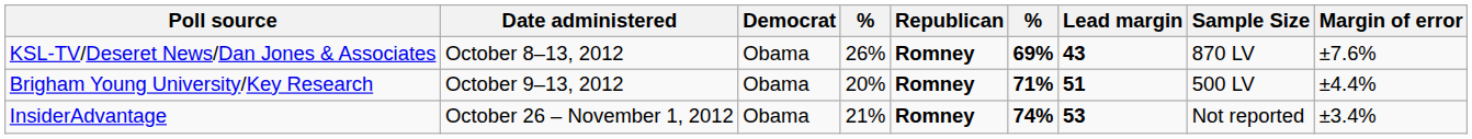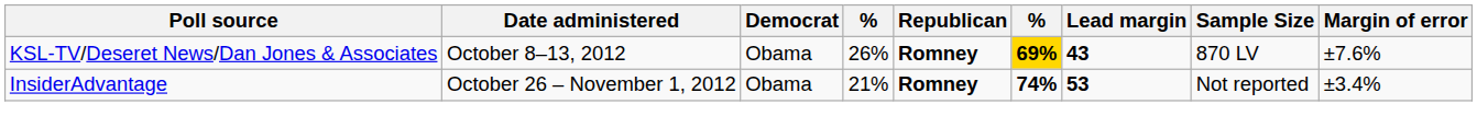KSL-TV/Deseret News/Dan Jones & Associates | column 6: no background -> gold background
- row: Brigham Young University/Key Research | October 9–13, 2012 | Obama | 20% | Romney | 71% | 51 | 500 LV | ±4.4%
